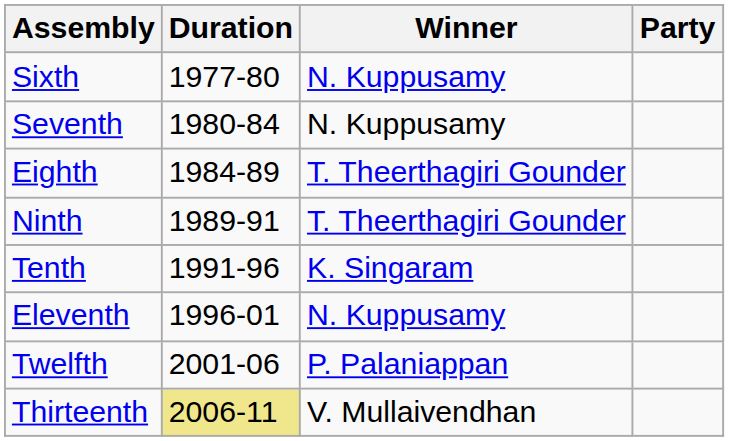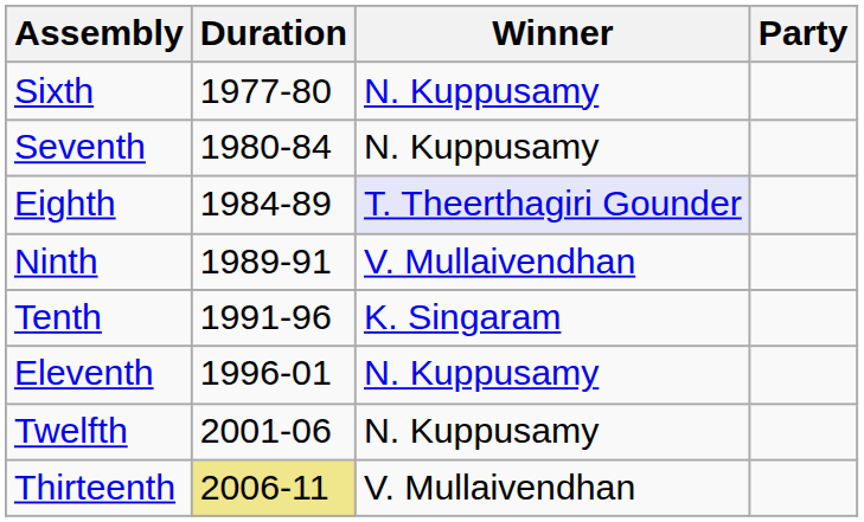Eighth | Winner: no background -> lavender background
Ninth | Winner: T. Theerthagiri Gounder -> V. Mullaivendhan
Twelfth | Winner: P. Palaniappan -> N. Kuppusamy
